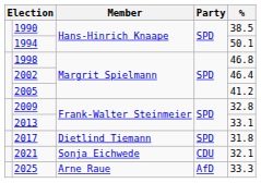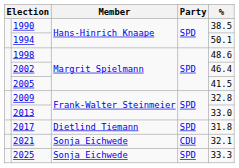1998 | %: 46.8 -> 48.6
2005 | %: 41.2 -> 41.5
2013 | %: 33.1 -> 33.0
2025 | Member: Arne Raue -> Sonja Eichwede
2025 | Party: AfD -> SPD
